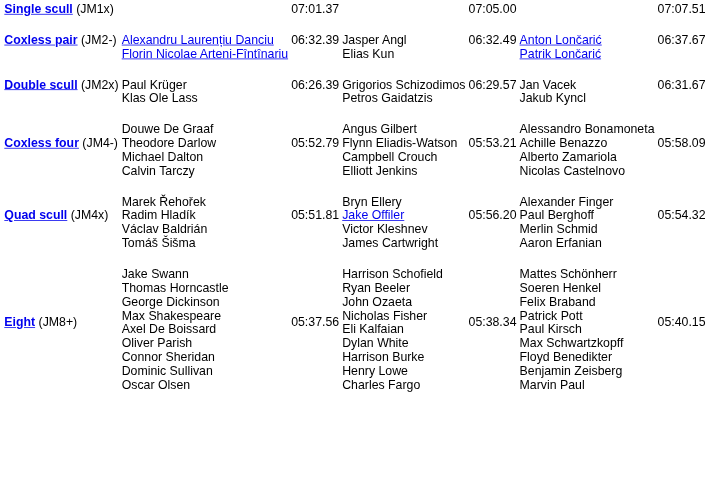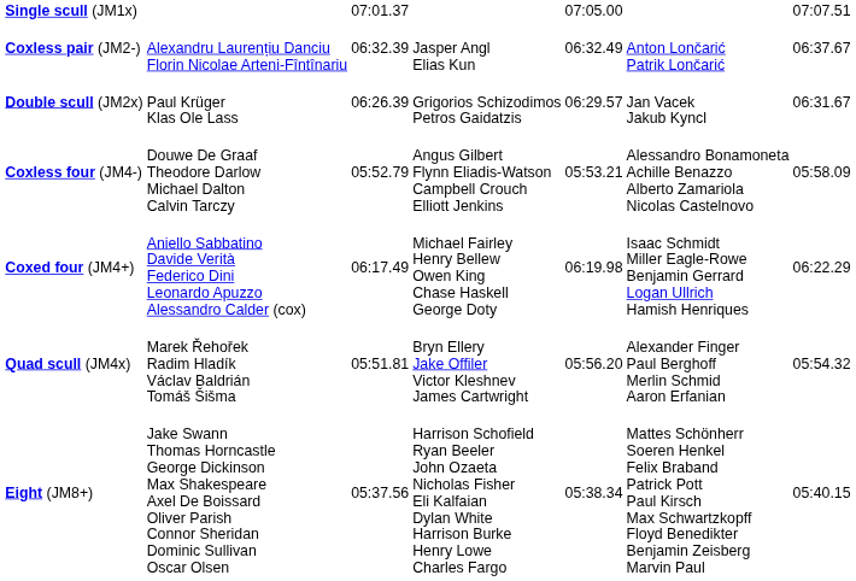+ row: Coxed four (JM4+) | Aniello Sabbatino Davide Verità Federico Dini Leonardo Apuzzo Alessandro Calder (cox) | 06:17.49 | Michael Fairley Henry Bellew Owen King Chase Haskell George Doty | 06:19.98 | Isaac Schmidt Miller Eagle-Rowe Benjamin Gerrard Logan Ullrich Hamish Henriques | 06:22.29
